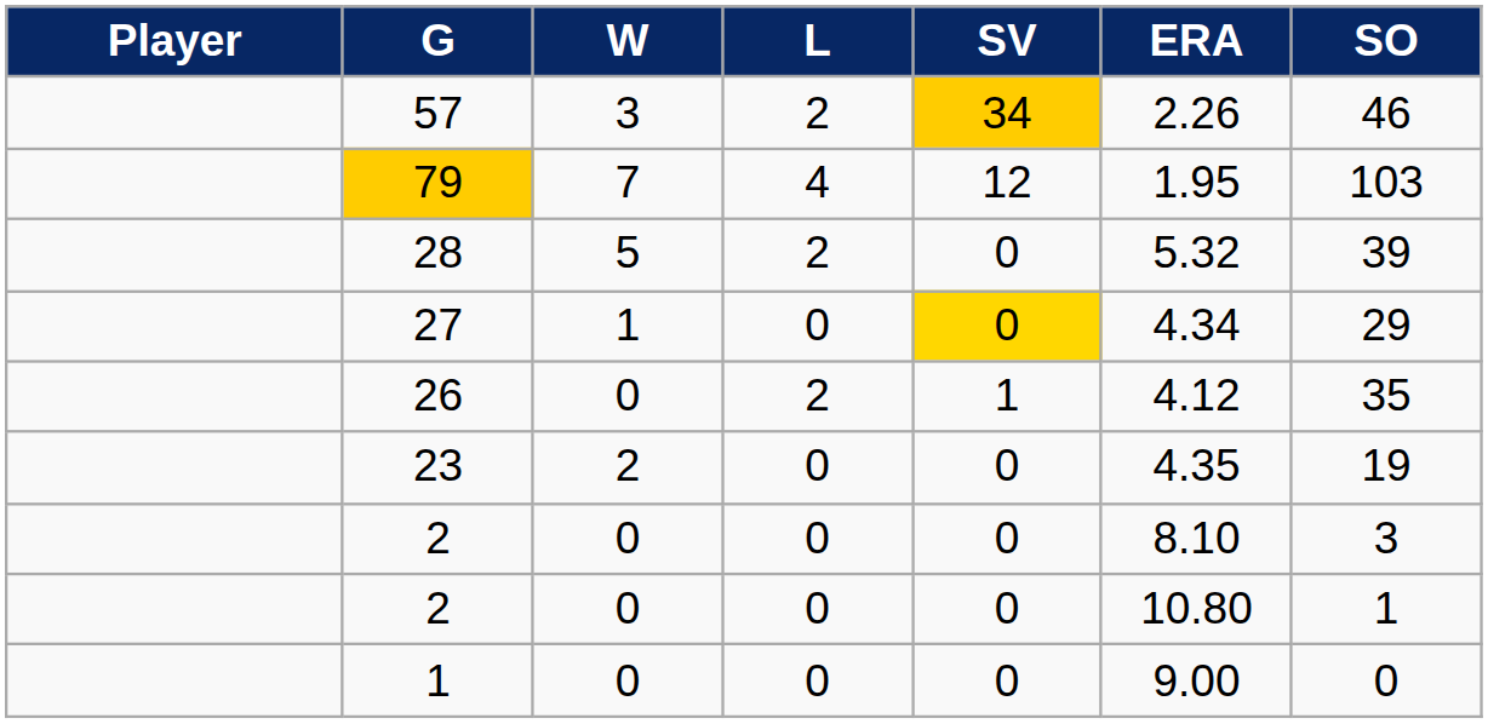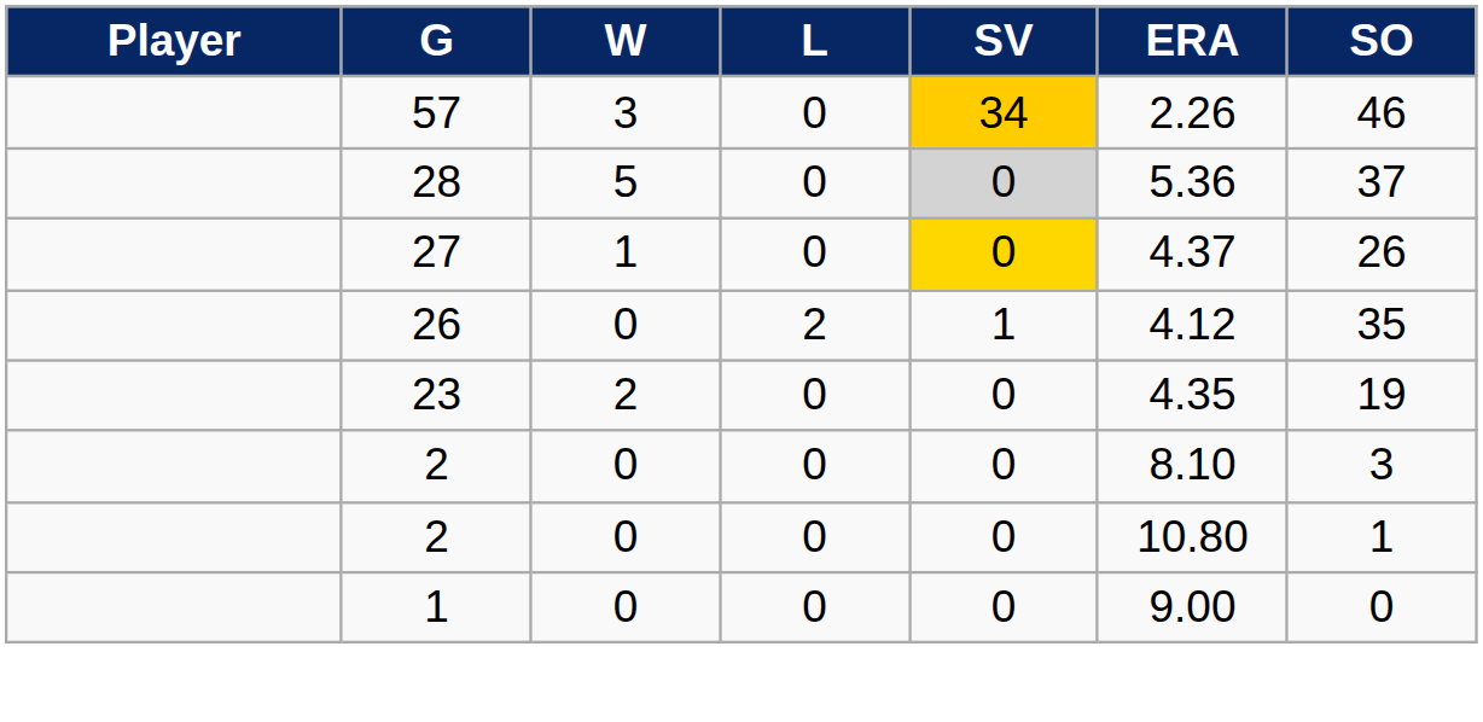57 | L: 2 -> 0
- row: 79 | 7 | 4 | 12 | 1.95 | 103
28 | L: 2 -> 0
28 | SV: no background -> lightgrey background
28 | ERA: 5.32 -> 5.36
28 | SO: 39 -> 37
27 | ERA: 4.34 -> 4.37
27 | SO: 29 -> 26
